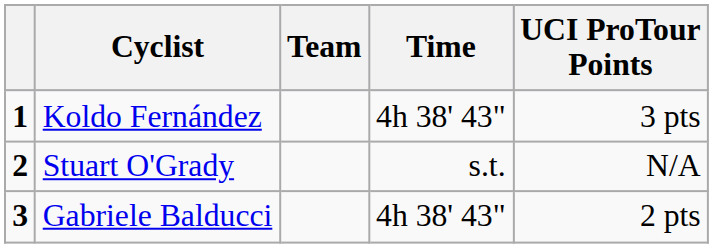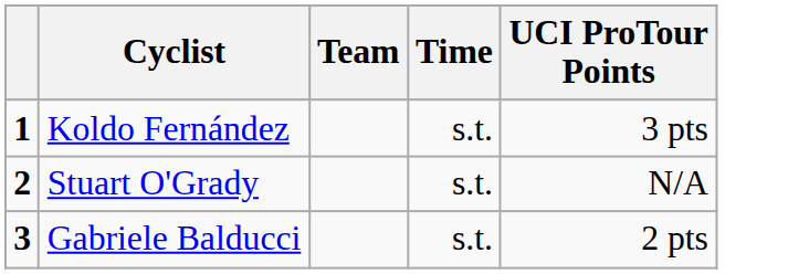Koldo Fernández | Time: 4h 38' 43" -> s.t.
Gabriele Balducci | Time: 4h 38' 43" -> s.t.
